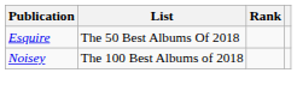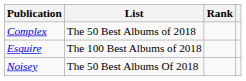+ row: Complex | The 50 Best Albums of 2018
Esquire | List: The 50 Best Albums Of 2018 -> The 100 Best Albums of 2018
Noisey | List: The 100 Best Albums of 2018 -> The 50 Best Albums Of 2018
